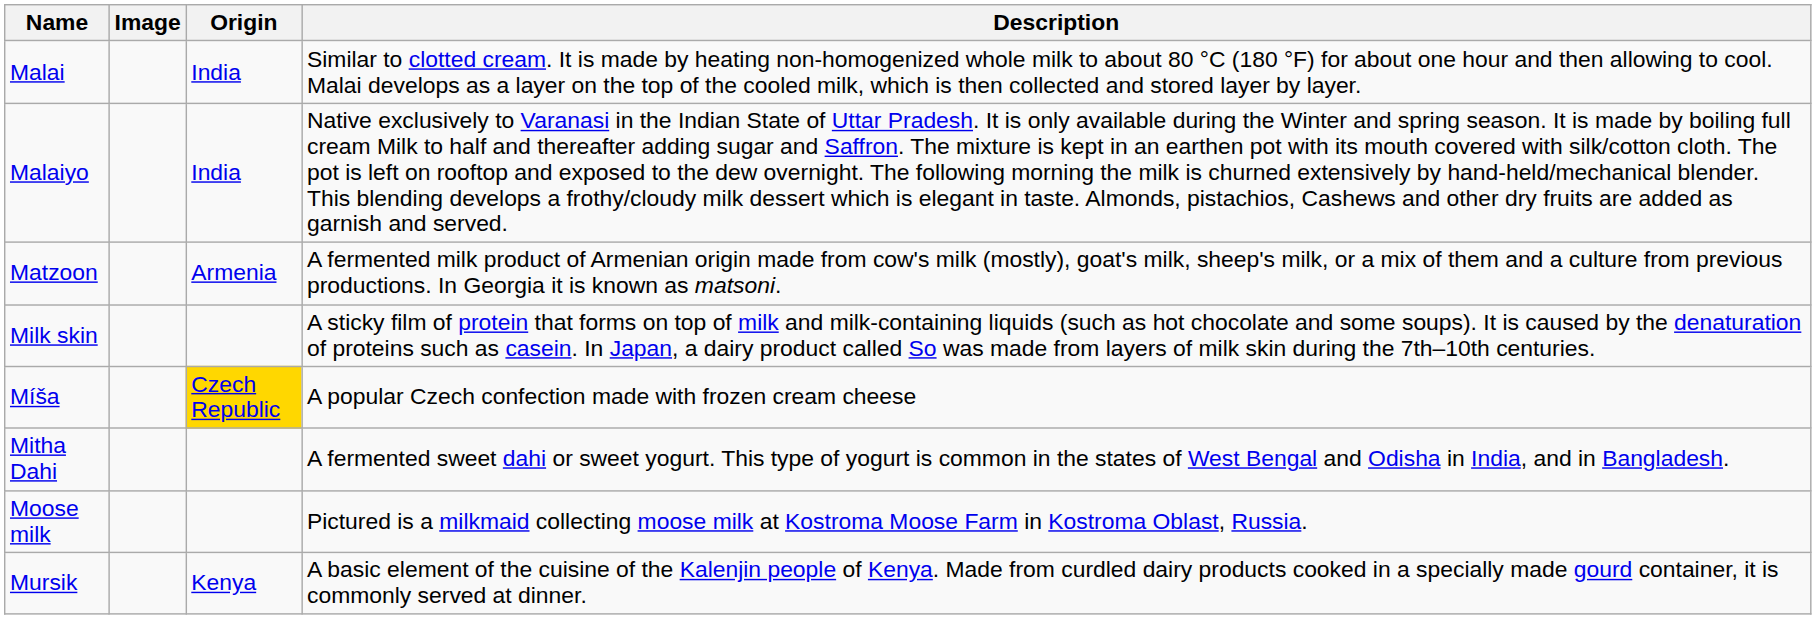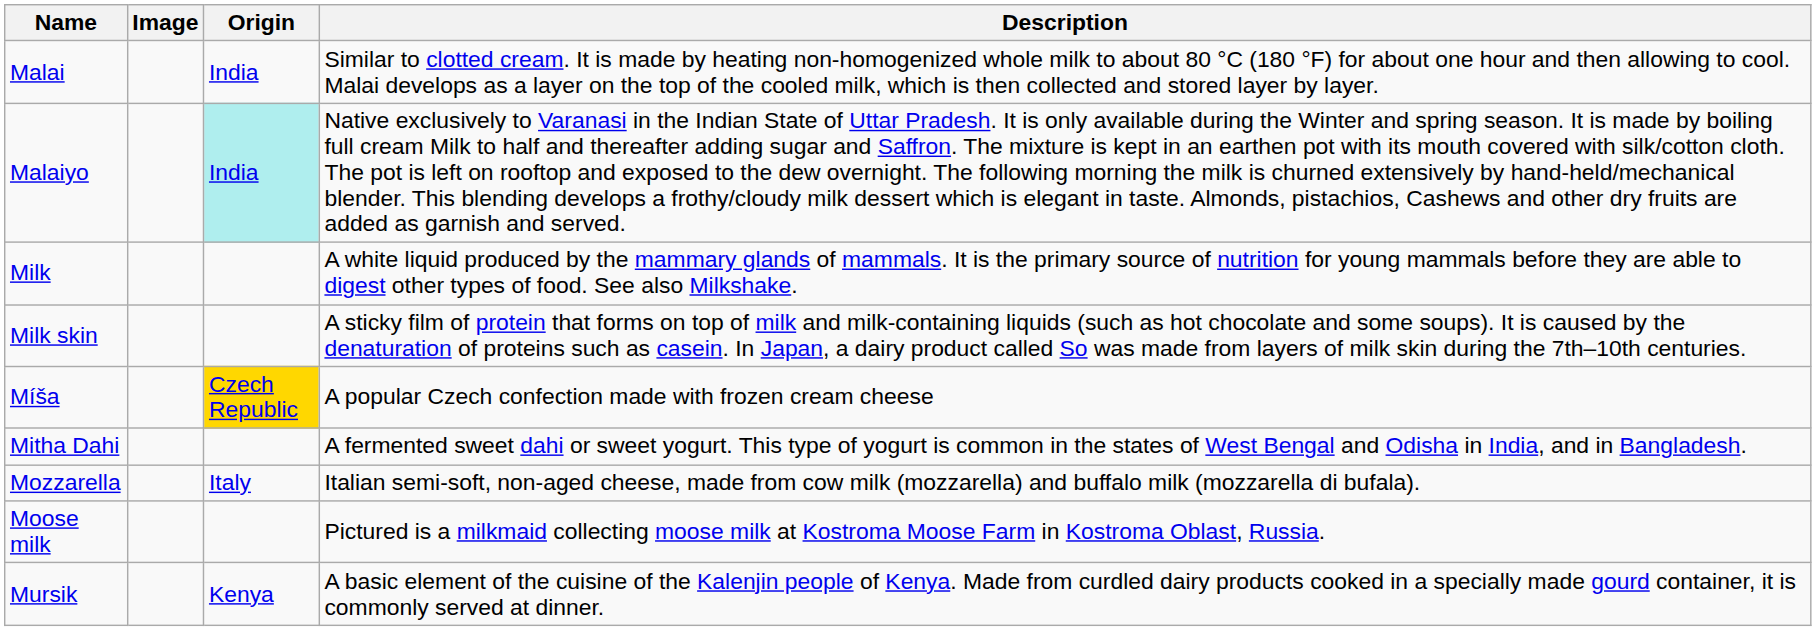Malaiyo | Origin: no background -> paleturquoise background
- row: Matzoon | Armenia | A fermented milk product of Armenian origin made from cow's milk (mostly), goat's milk, sheep's milk, or a mix of them and a culture from previous productions. In Georgia it is known as matsoni.
+ row: Milk | A white liquid produced by the mammary glands of mammals. It is the primary source of nutrition for young mammals before they are able to digest other types of food. See also Milkshake.
+ row: Mozzarella | Italy | Italian semi-soft, non-aged cheese, made from cow milk (mozzarella) and buffalo milk (mozzarella di bufala).
